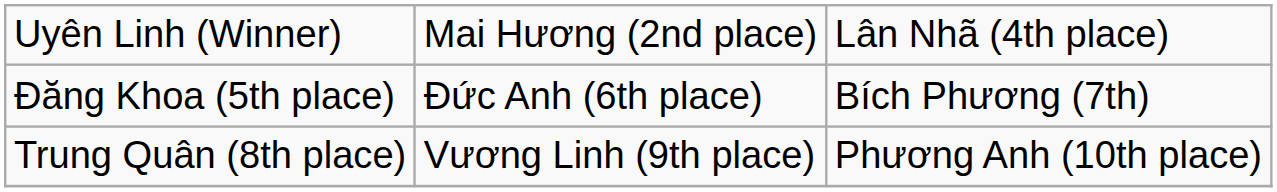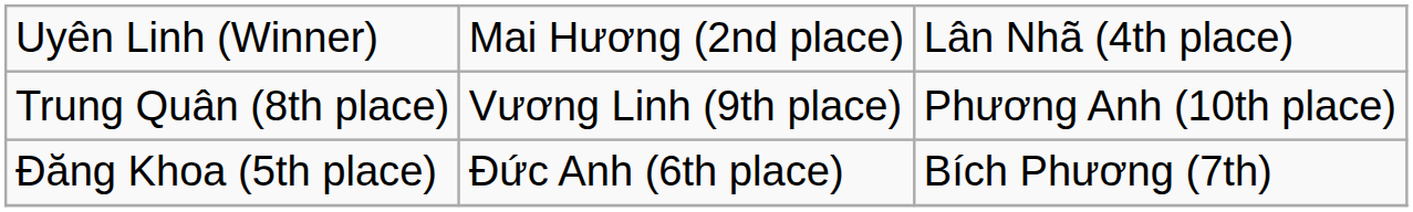rows swapped: Đăng Khoa (5th place) <-> Trung Quân (8th place)
